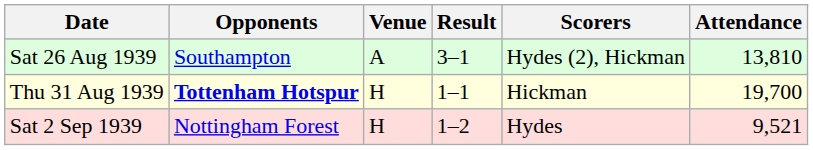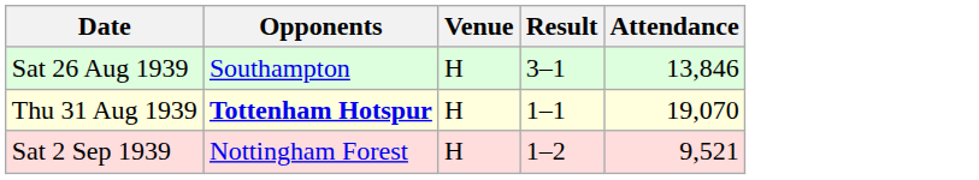- column: Scorers | Hydes (2), Hickman | Hickman | Hydes
Sat 26 Aug 1939 | Venue: A -> H
Sat 26 Aug 1939 | Attendance: 13,810 -> 13,846
Thu 31 Aug 1939 | Attendance: 19,700 -> 19,070
